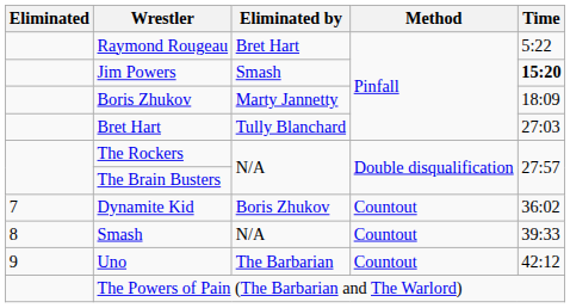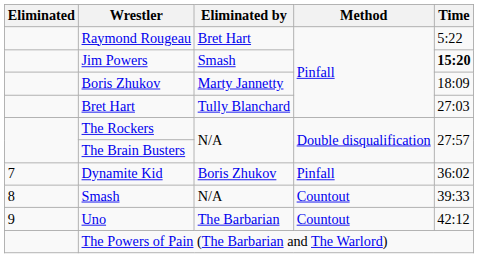Dynamite Kid | Method: Countout -> Pinfall
